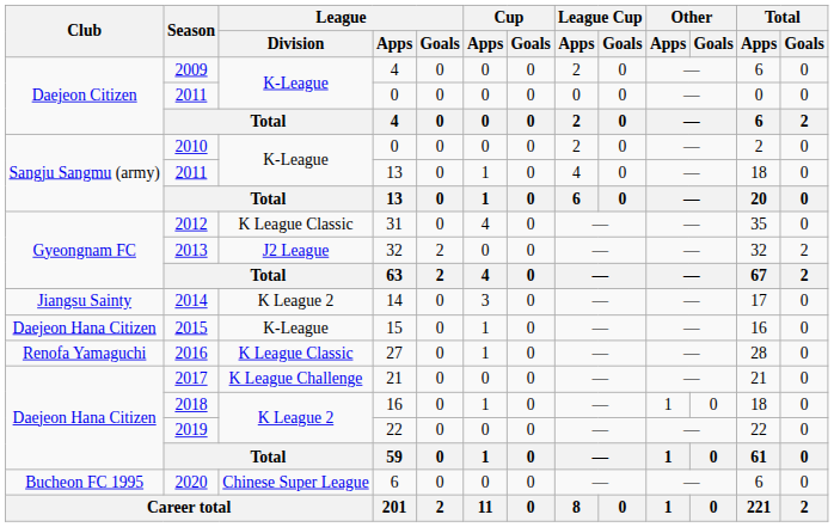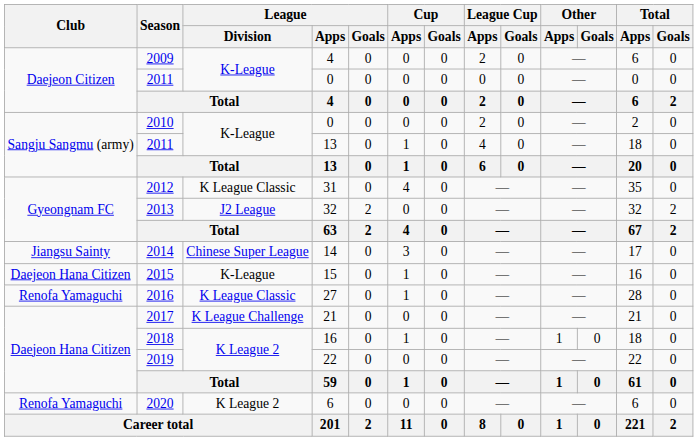2014 | League / Division: K League 2 -> Chinese Super League
2020 | Club: Bucheon FC 1995 -> Renofa Yamaguchi
2020 | League / Division: Chinese Super League -> K League 2
